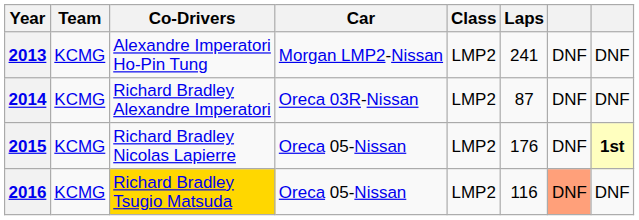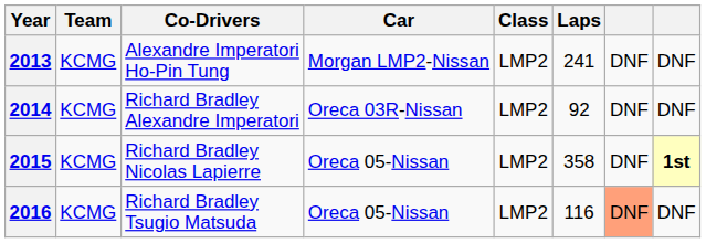2014 | Laps: 87 -> 92
2015 | Laps: 176 -> 358
2016 | Co-Drivers: gold background -> no background
